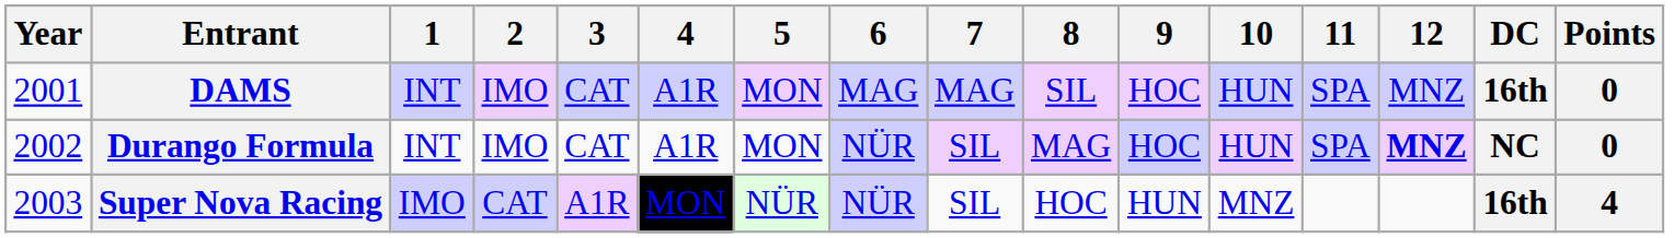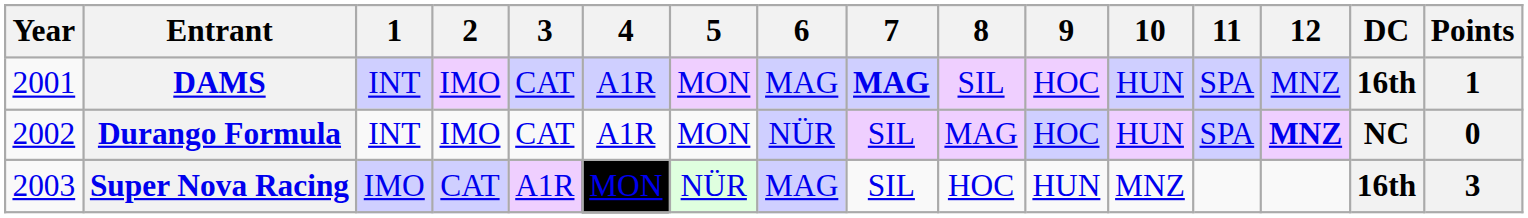DAMS | 7: normal -> bold
DAMS | Points: 0 -> 1
Super Nova Racing | 6: NÜR -> MAG
Super Nova Racing | Points: 4 -> 3
